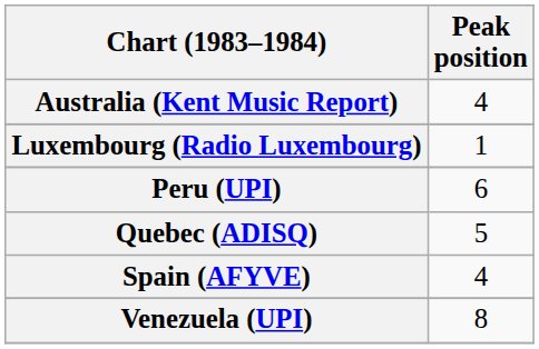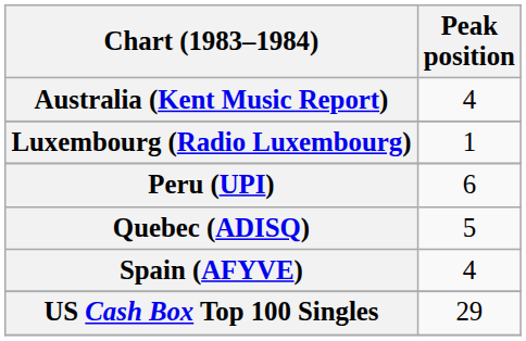+ row: US Cash Box Top 100 Singles | 29
- row: Venezuela (UPI) | 8
